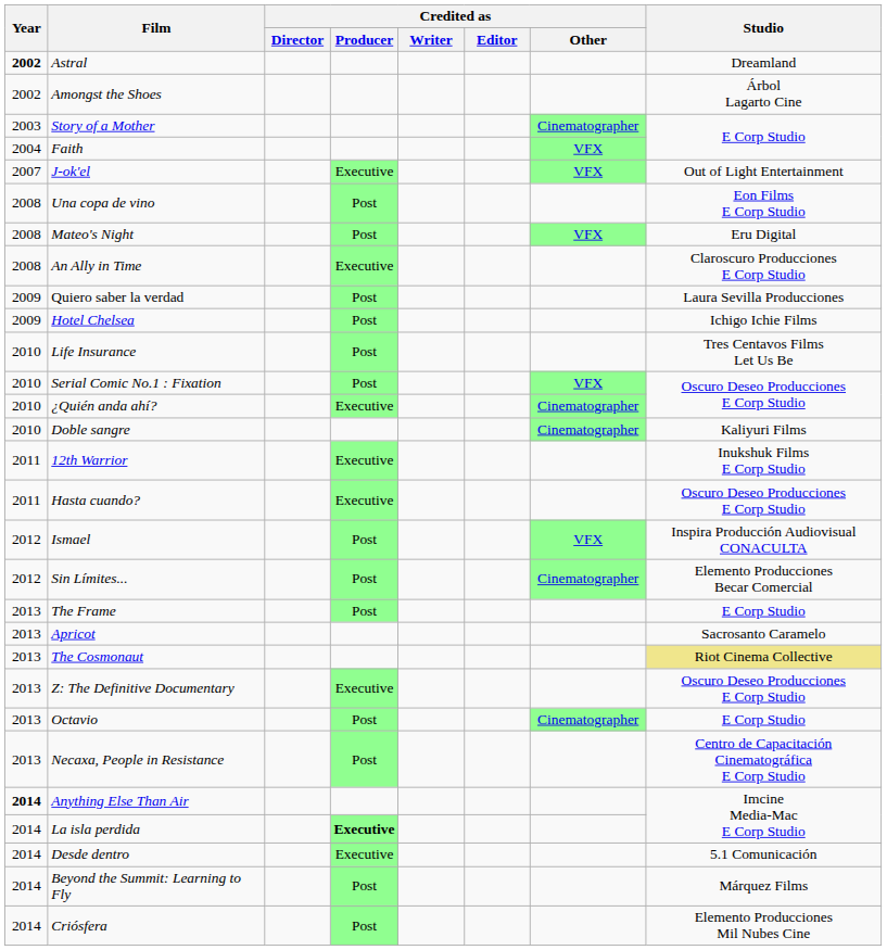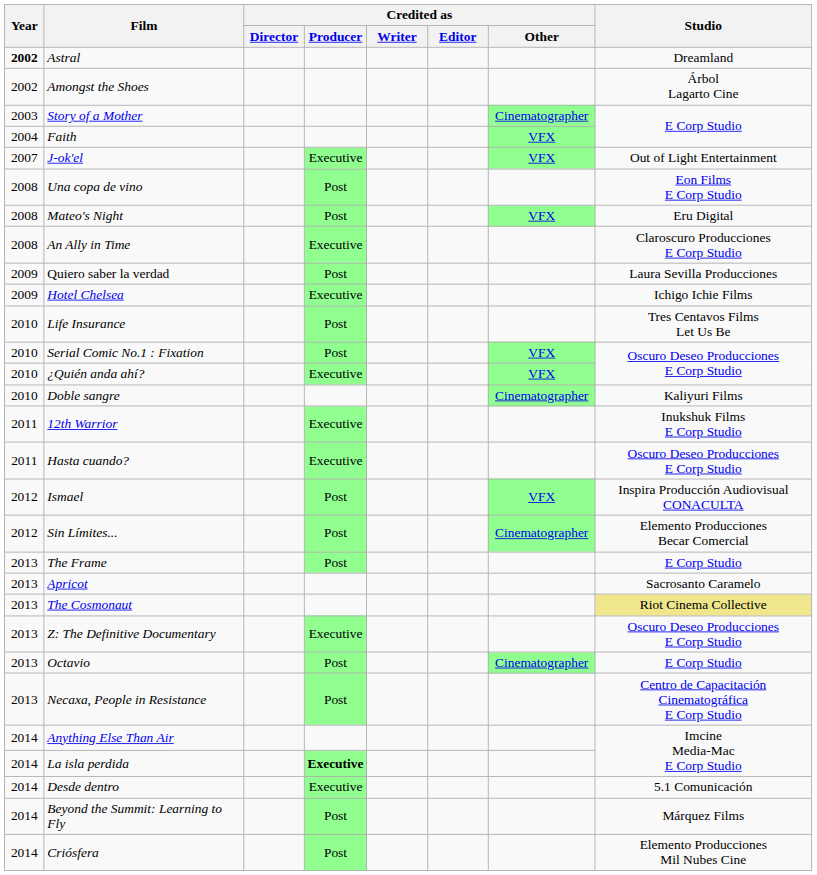Hotel Chelsea | Credited as / Producer: Post -> Executive
¿Quién anda ahí? | Credited as / Other: Cinematographer -> VFX
Anything Else Than Air | Year: bold -> normal
